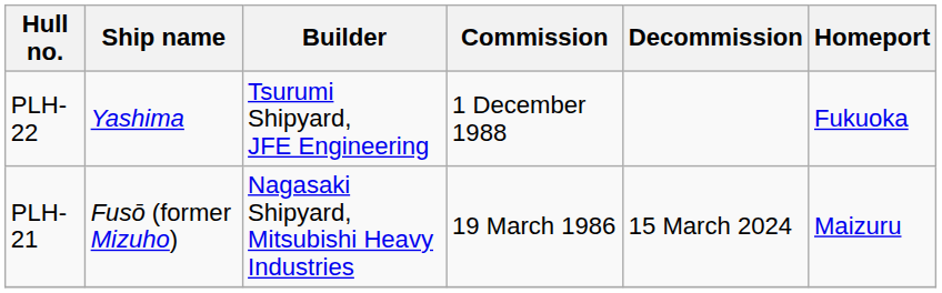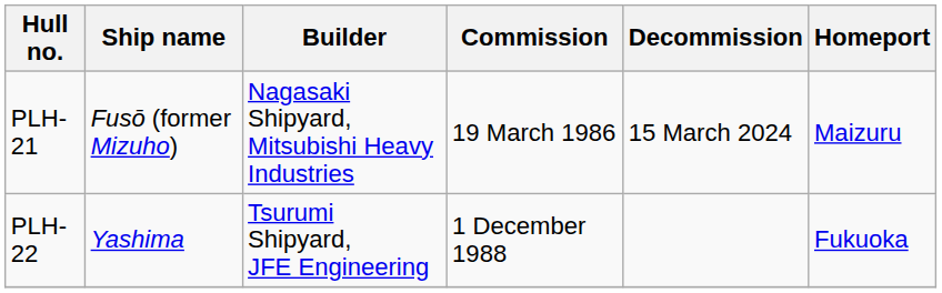rows swapped: PLH-21 <-> PLH-22
